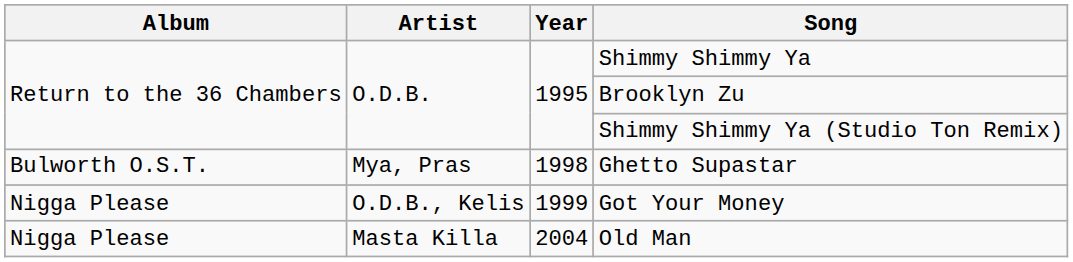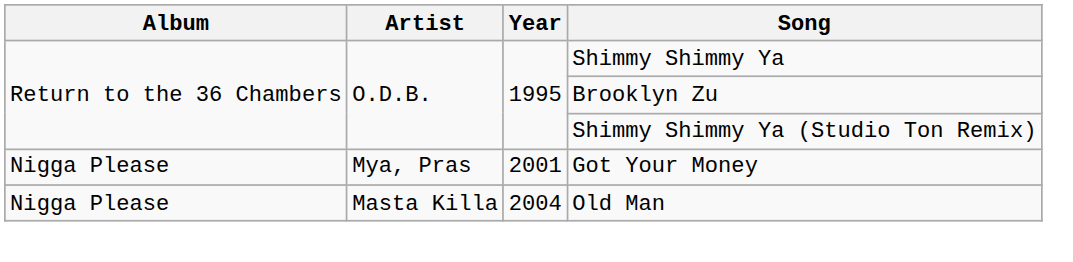- row: Bulworth O.S.T. | Mya, Pras | 1998 | Ghetto Supastar
Got Your Money | Artist: O.D.B., Kelis -> Mya, Pras
Got Your Money | Year: 1999 -> 2001
